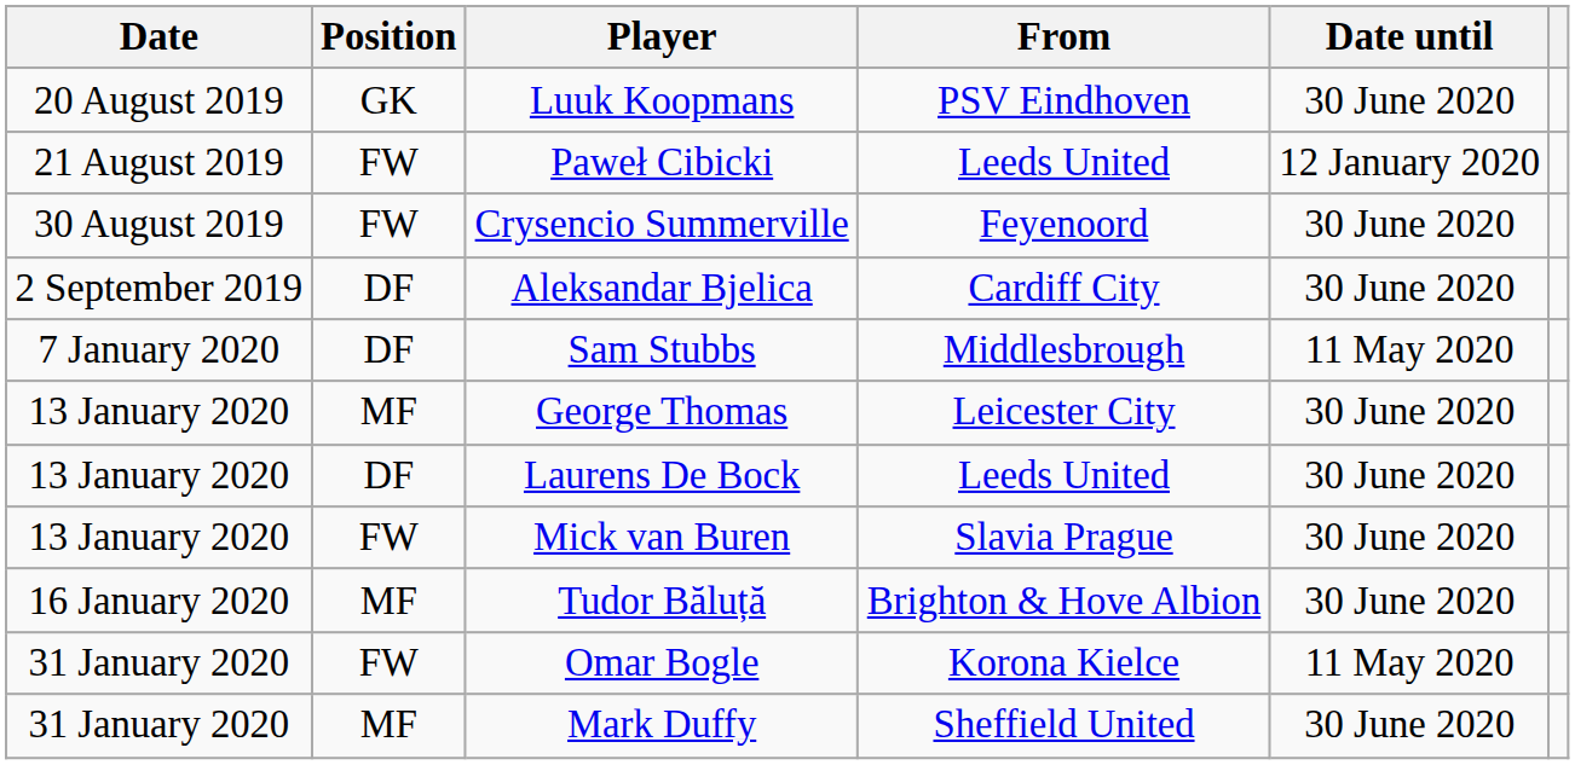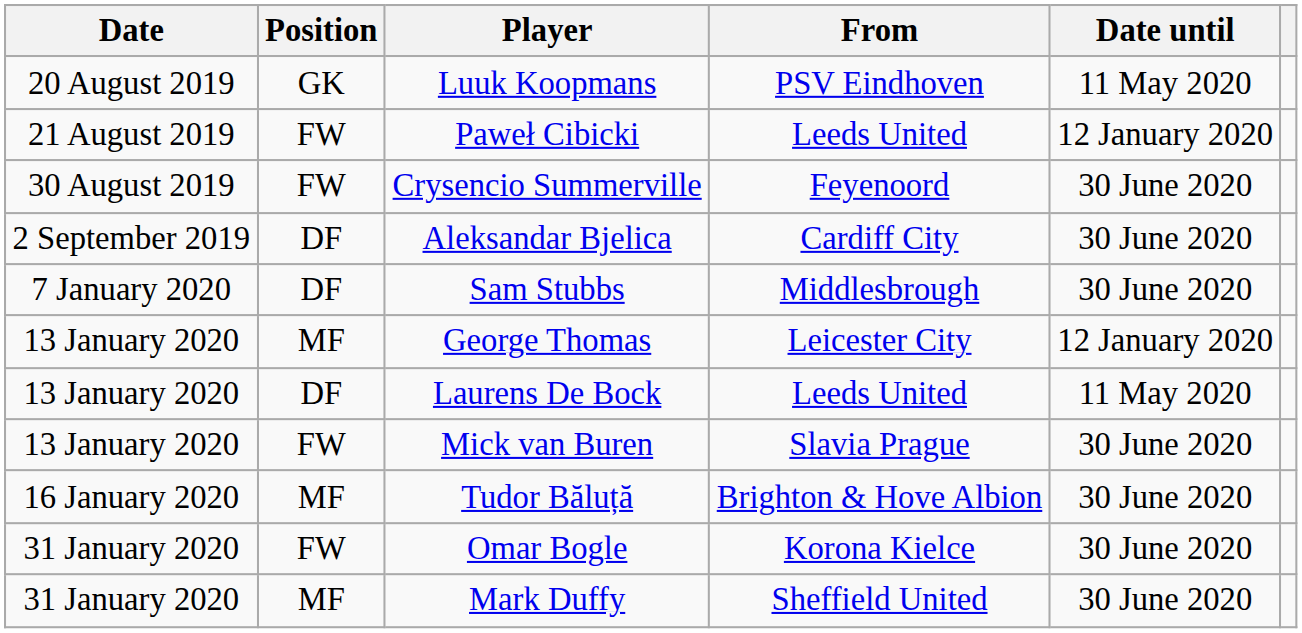Luuk Koopmans | Date until: 30 June 2020 -> 11 May 2020
Sam Stubbs | Date until: 11 May 2020 -> 30 June 2020
George Thomas | Date until: 30 June 2020 -> 12 January 2020
Laurens De Bock | Date until: 30 June 2020 -> 11 May 2020
Omar Bogle | Date until: 11 May 2020 -> 30 June 2020
